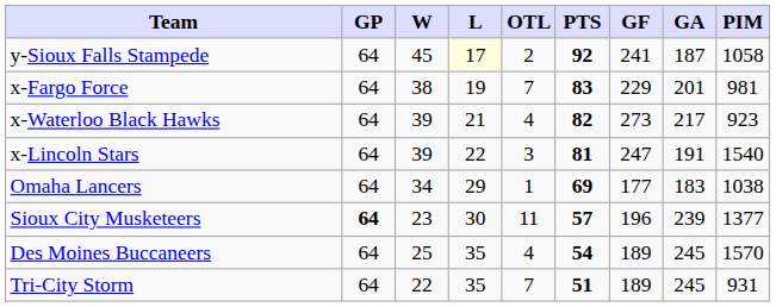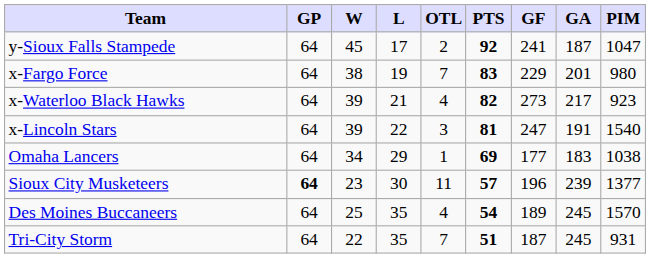y-Sioux Falls Stampede | L: lightyellow background -> no background
y-Sioux Falls Stampede | PIM: 1058 -> 1047
x-Fargo Force | PIM: 981 -> 980
Tri-City Storm | GF: 189 -> 187
